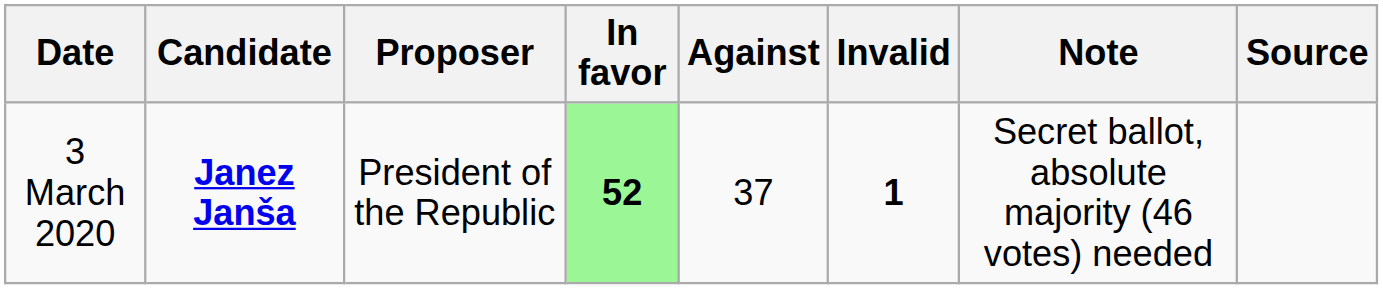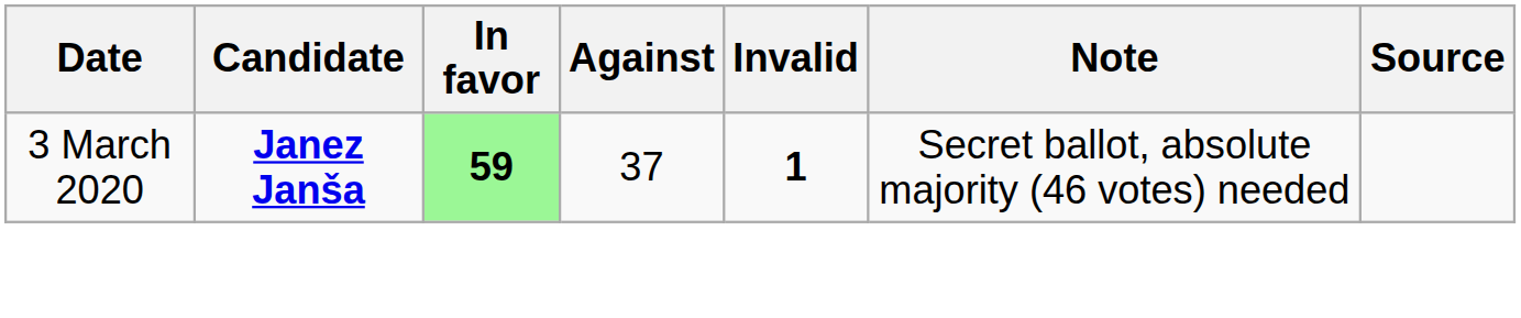- column: Proposer | President of the Republic
3 March 2020 | In favor: 52 -> 59
